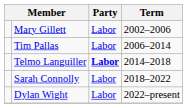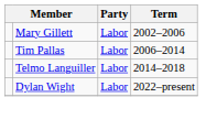Telmo Languiller | Party: bold -> normal
- row: Sarah Connolly | Labor | 2018–2022
